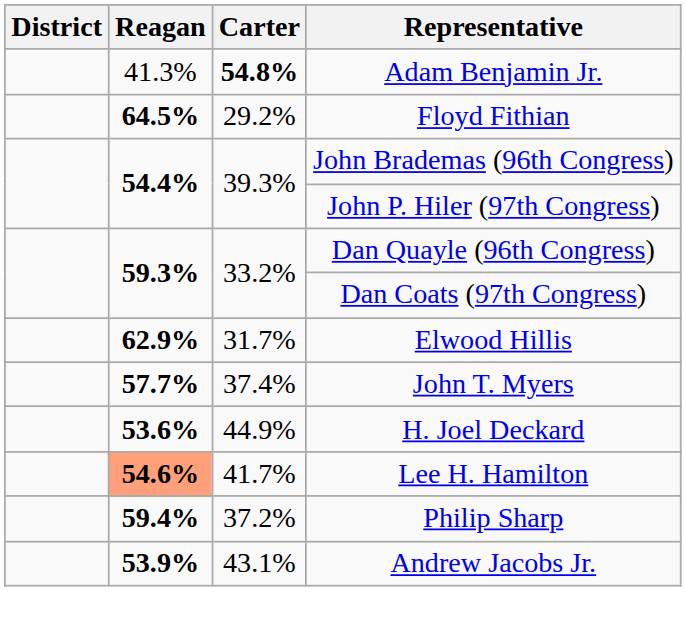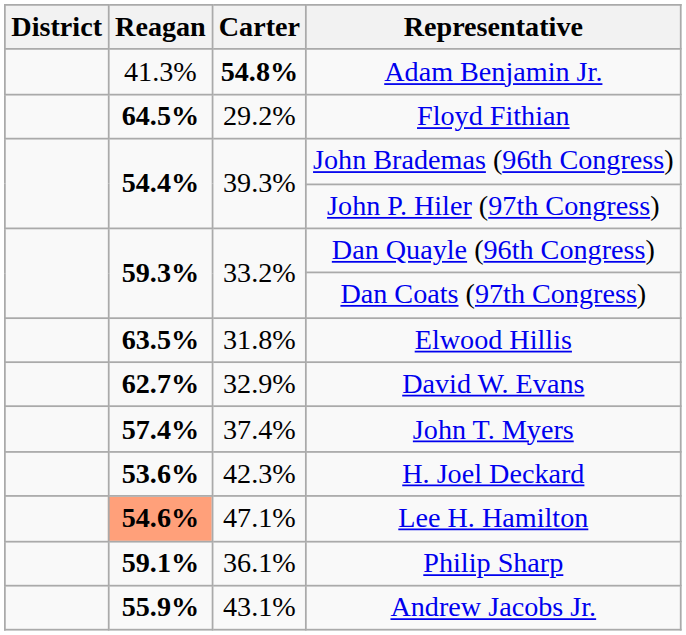Elwood Hillis | Reagan: 62.9% -> 63.5%
Elwood Hillis | Carter: 31.7% -> 31.8%
+ row: 62.7% | 32.9% | David W. Evans
John T. Myers | Reagan: 57.7% -> 57.4%
H. Joel Deckard | Carter: 44.9% -> 42.3%
Lee H. Hamilton | Carter: 41.7% -> 47.1%
Philip Sharp | Reagan: 59.4% -> 59.1%
Philip Sharp | Carter: 37.2% -> 36.1%
Andrew Jacobs Jr. | Reagan: 53.9% -> 55.9%
